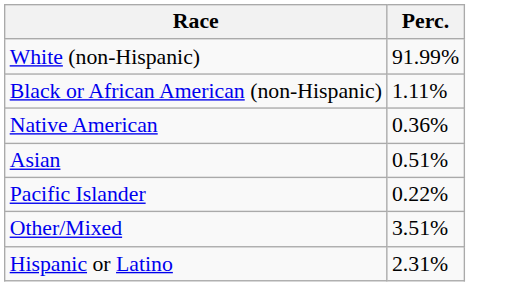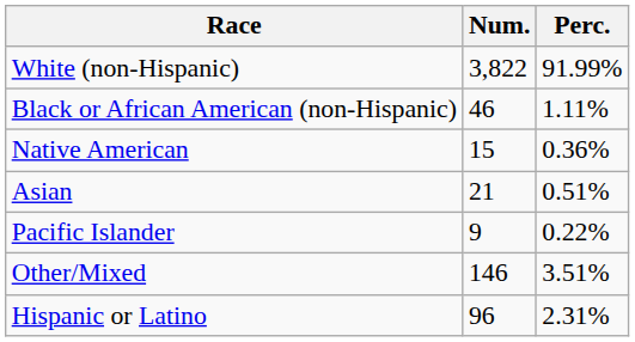+ column: Num. | 3,822 | 46 | 15 | 21 | 9 | 146 | 96
